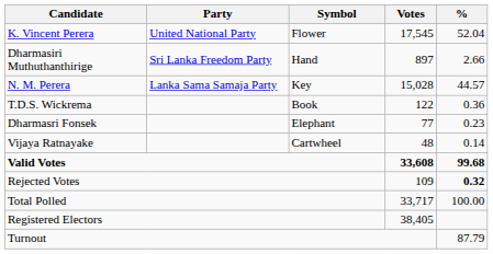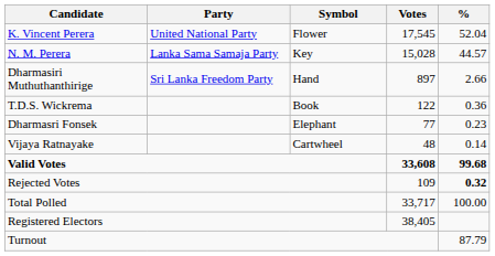rows swapped: N. M. Perera <-> Dharmasiri Muthuthanthirige
